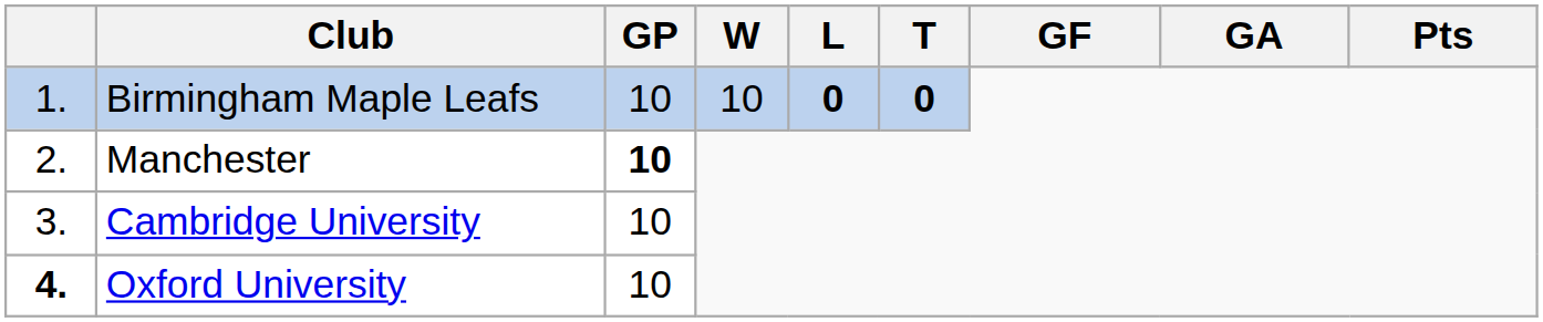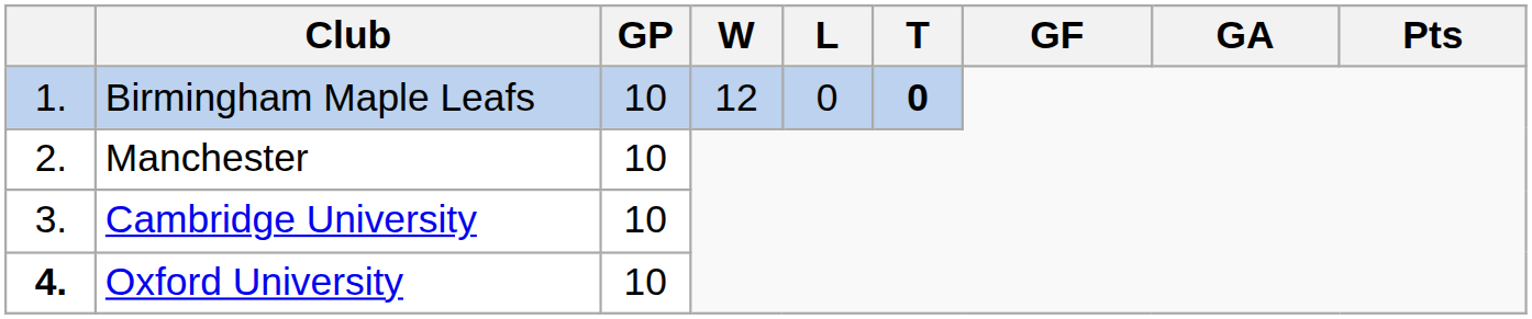Birmingham Maple Leafs | W: 10 -> 12
Birmingham Maple Leafs | L: bold -> normal
Manchester | GP: bold -> normal
